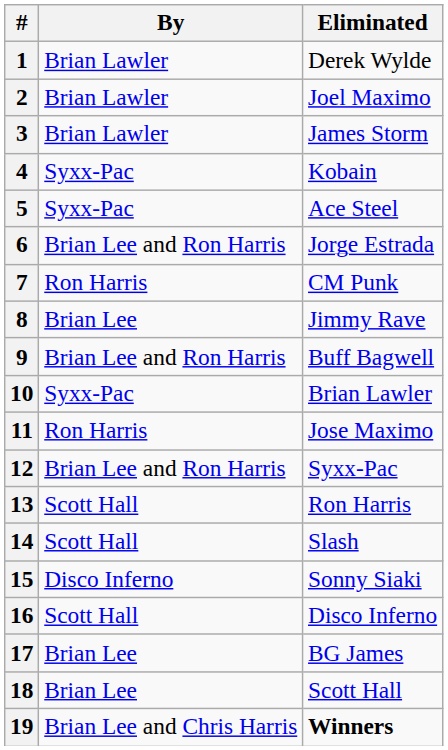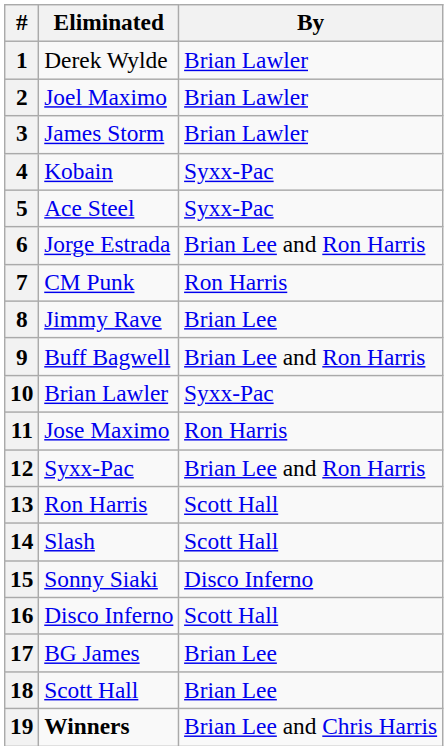columns swapped: Eliminated <-> By
